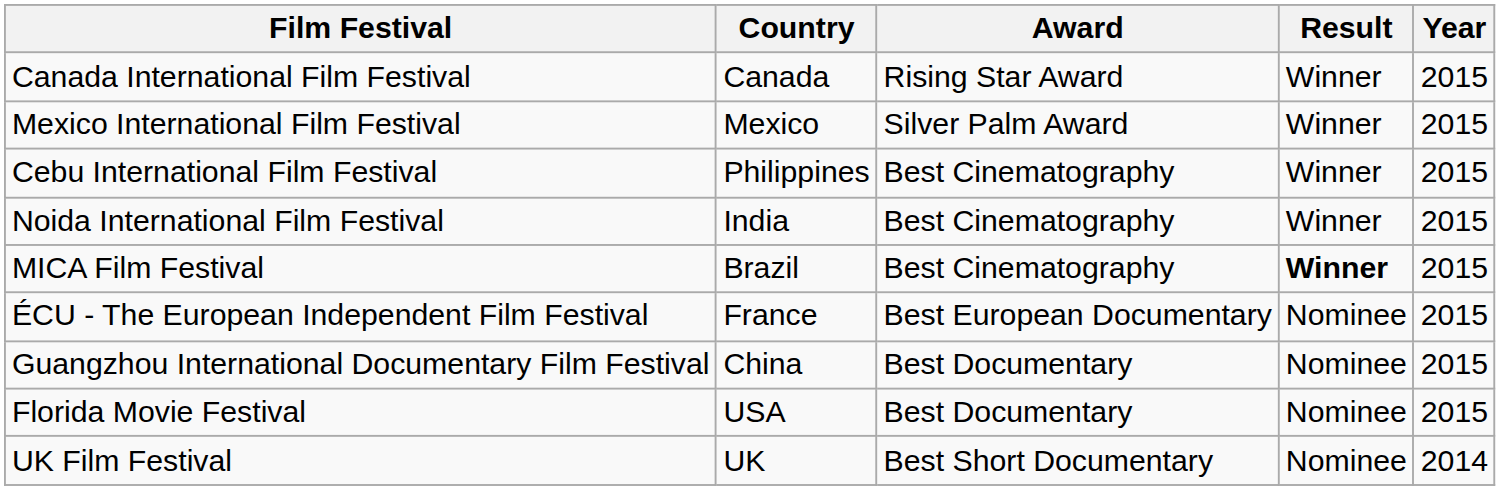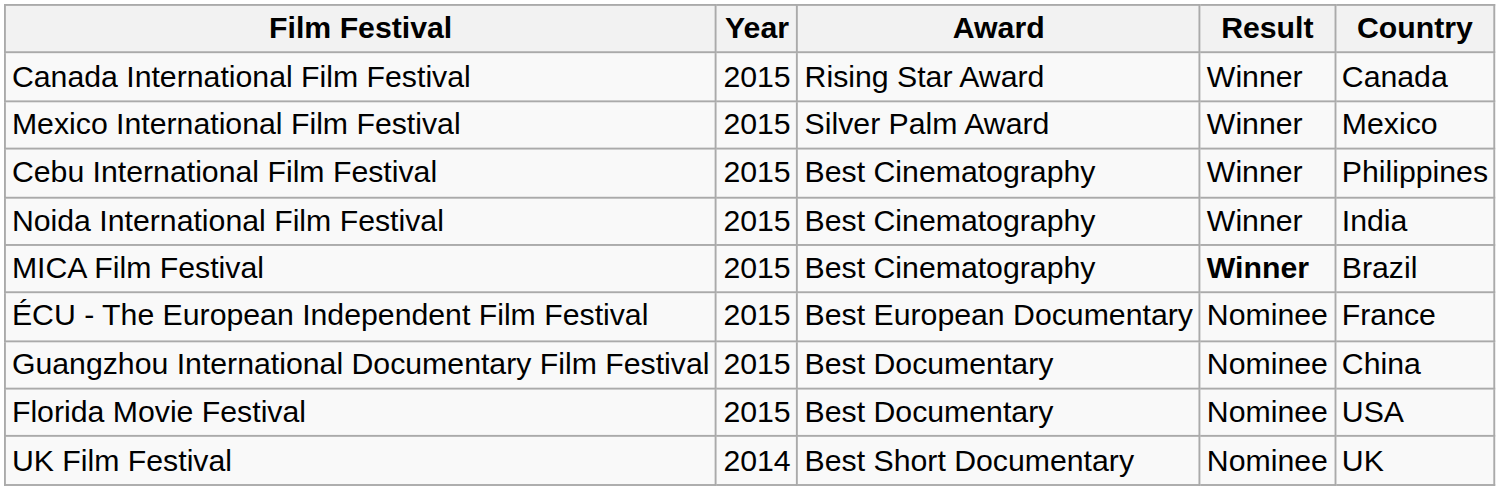columns swapped: Country <-> Year
